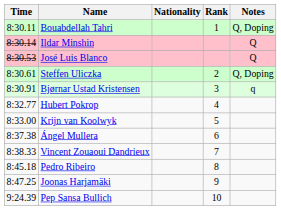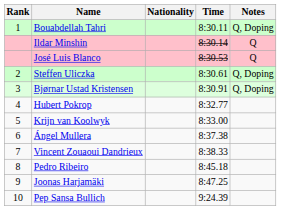columns swapped: Rank <-> Time
Bjørnar Ustad Kristensen | Notes: q -> Q, Doping
